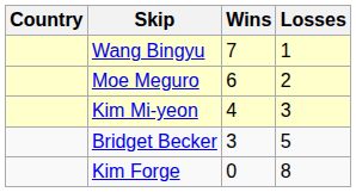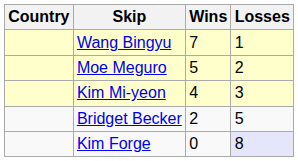Moe Meguro | Wins: 6 -> 5
Bridget Becker | Wins: 3 -> 2
Kim Forge | Losses: no background -> lavender background
